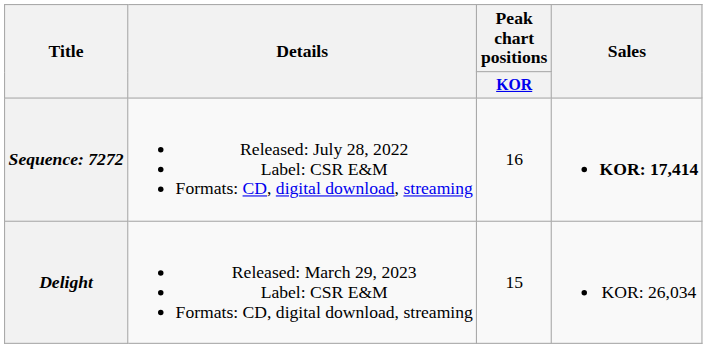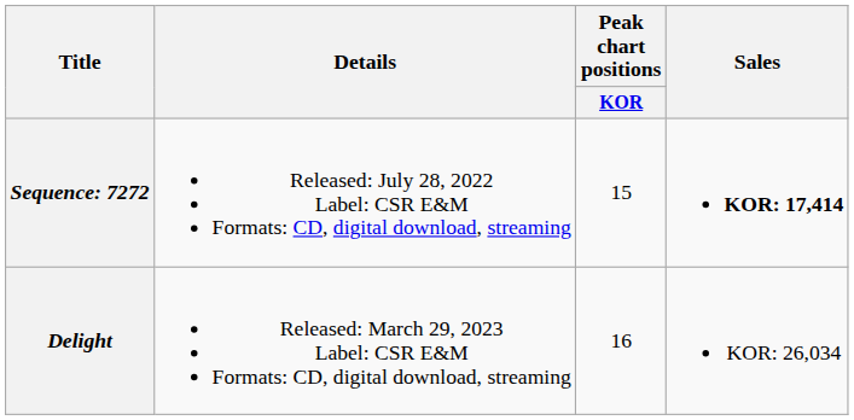Sequence: 7272 | Peak chart positions / KOR: 16 -> 15
Delight | Peak chart positions / KOR: 15 -> 16
